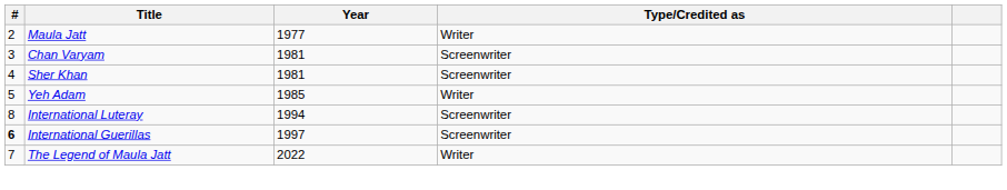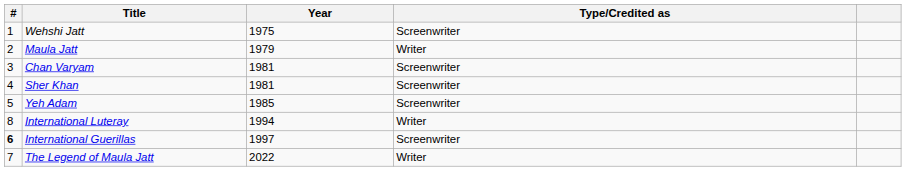+ row: 1 | Wehshi Jatt | 1975 | Screenwriter
Maula Jatt | Year: 1977 -> 1979
Yeh Adam | Type/Credited as: Writer -> Screenwriter
International Luteray | Type/Credited as: Screenwriter -> Writer
